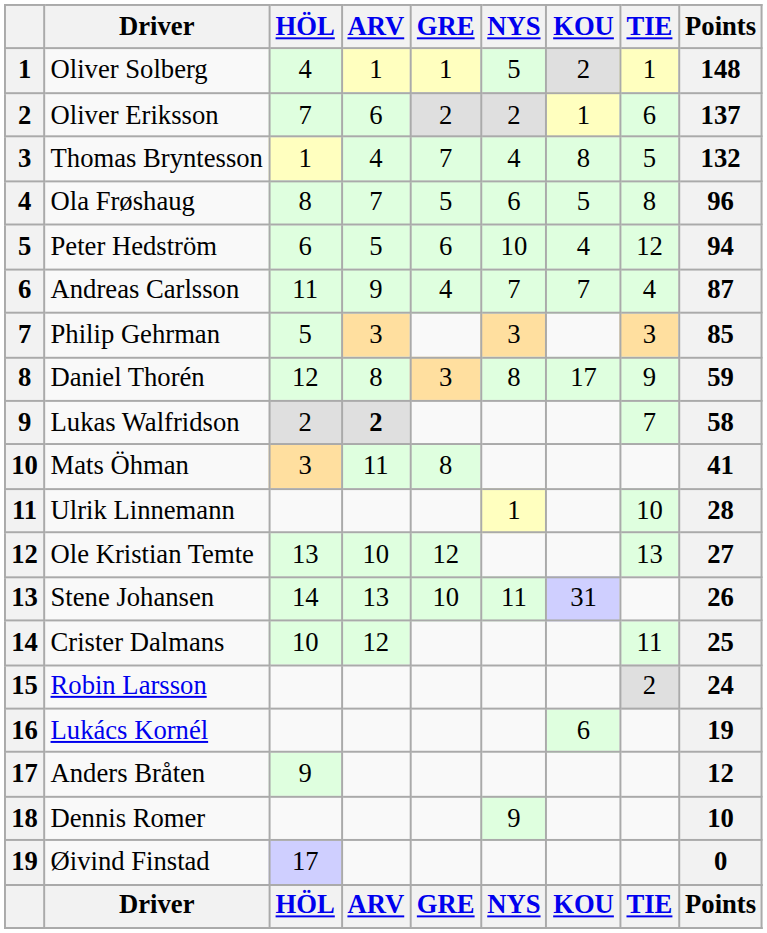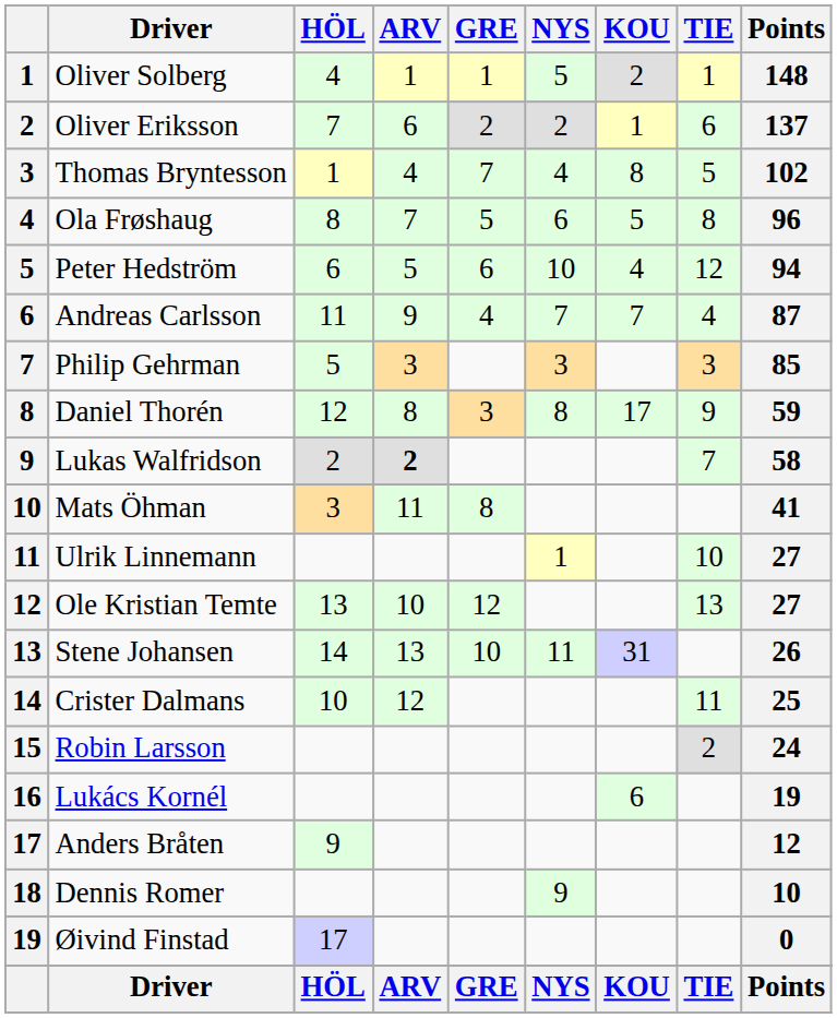Thomas Bryntesson | Points: 132 -> 102
Ulrik Linnemann | Points: 28 -> 27
